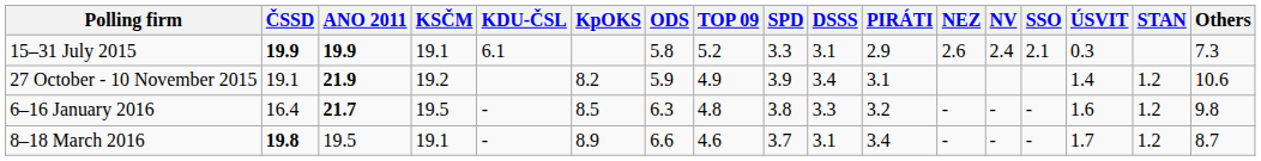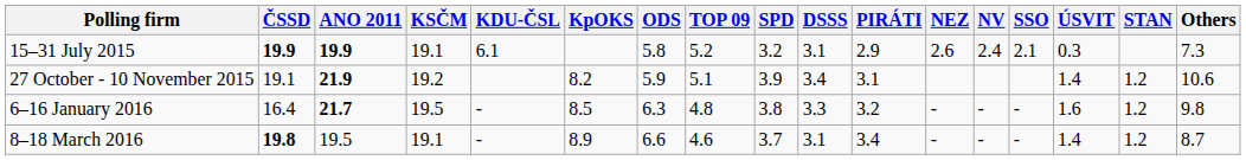15–31 July 2015 | SPD: 3.3 -> 3.2
27 October - 10 November 2015 | TOP 09: 4.9 -> 5.1
8–18 March 2016 | ÚSVIT: 1.7 -> 1.4
